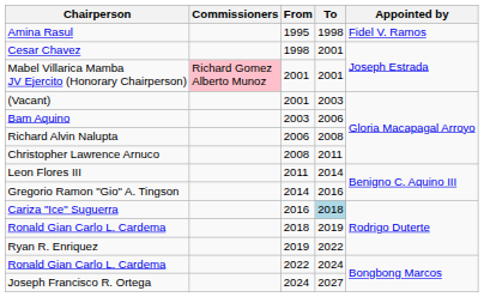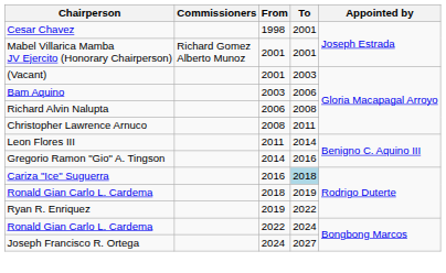- row: Amina Rasul | 1995 | 1998 | Fidel V. Ramos
Mabel Villarica Mamba JV Ejercito (Honorary Chairperson) | Commissioners: pink background -> no background
